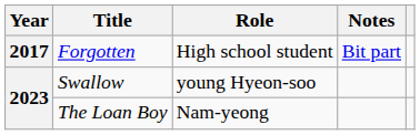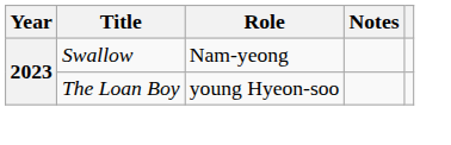- row: 2017 | Forgotten | High school student | Bit part
Swallow | Role: young Hyeon-soo -> Nam-yeong
The Loan Boy | Role: Nam-yeong -> young Hyeon-soo
